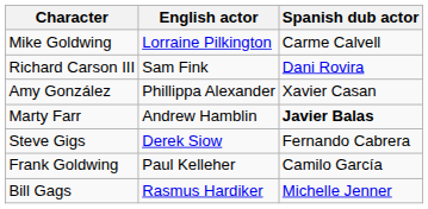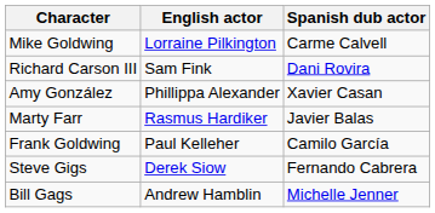Marty Farr | English actor: Andrew Hamblin -> Rasmus Hardiker
Marty Farr | Spanish dub actor: bold -> normal
rows swapped: Frank Goldwing <-> Steve Gigs
Bill Gags | English actor: Rasmus Hardiker -> Andrew Hamblin
